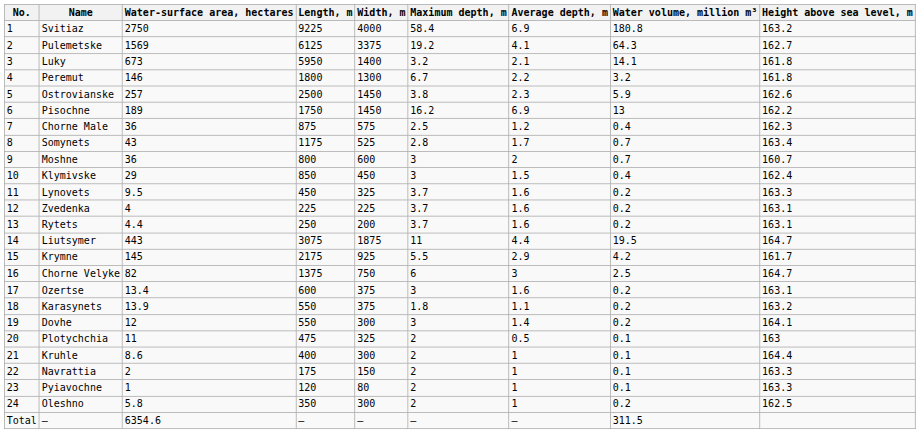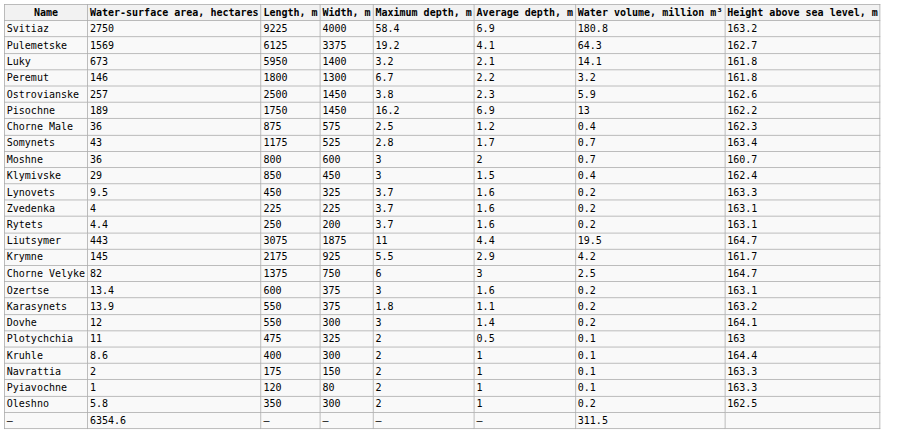- column: No. | 1 | 2 | 3 | 4 | 5 | 6 | 7 | 8 | 9 | 10 | 11 | 12 | 13 | 14 | 15 | 16 | 17 | 18 | 19 | 20 | 21 | 22 | 23 | 24 | Total
